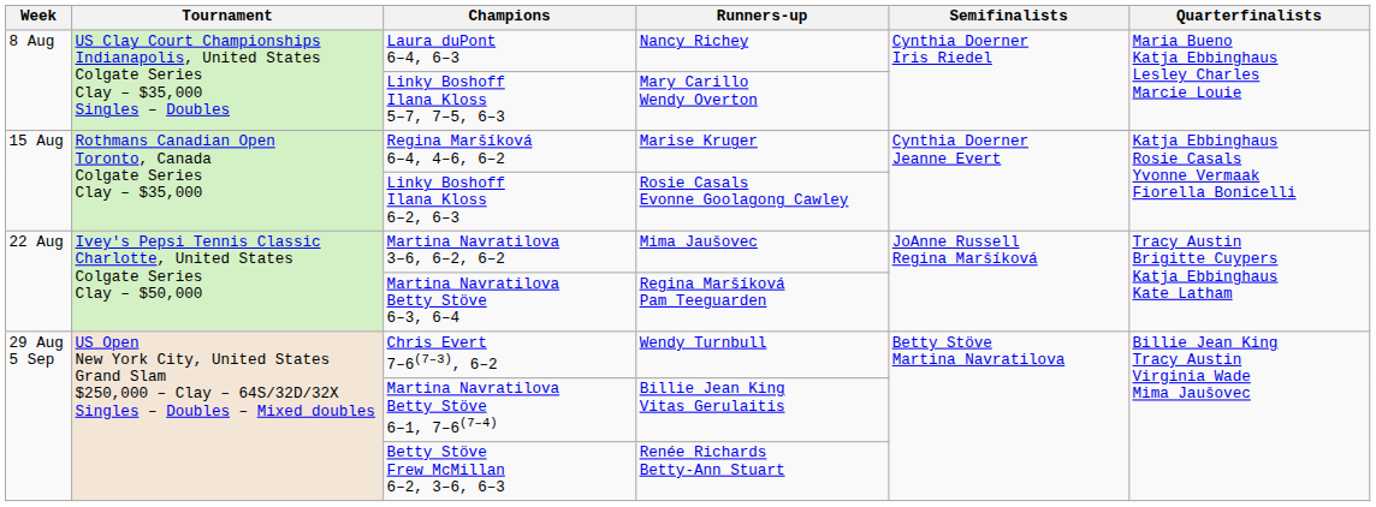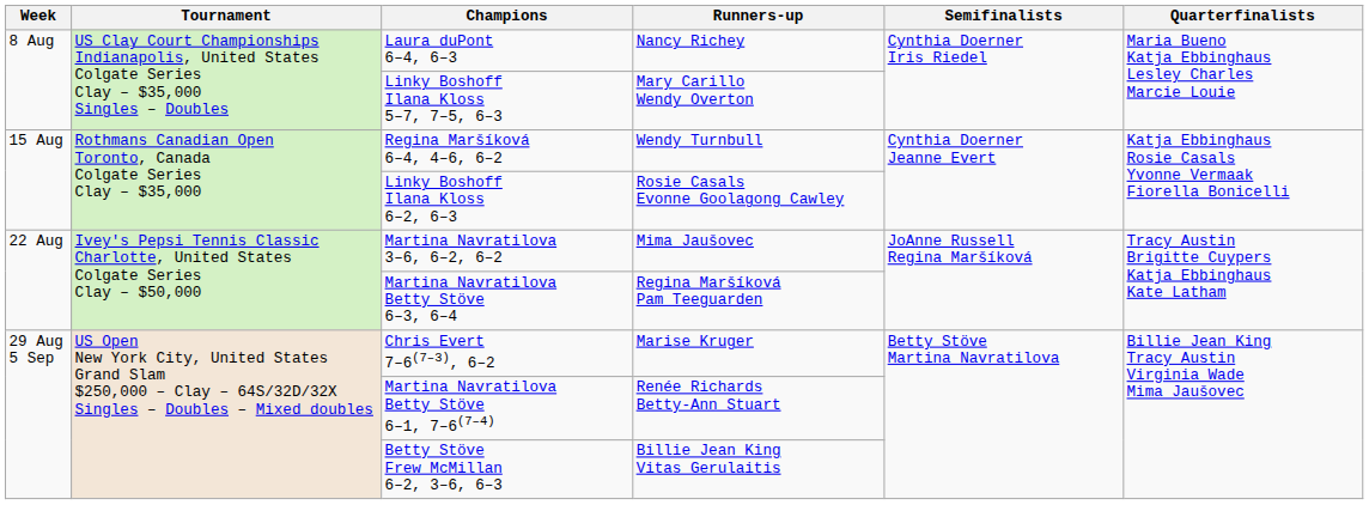Regina Maršíková 6–4, 4–6, 6–2 | Runners-up: Marise Kruger -> Wendy Turnbull
Chris Evert 7–6(7–3), 6–2 | Runners-up: Wendy Turnbull -> Marise Kruger
Martina Navratilova Betty Stöve 6–1, 7–6(7–4) | Runners-up: Billie Jean King Vitas Gerulaitis -> Renée Richards Betty-Ann Stuart
Betty Stöve Frew McMillan 6–2, 3–6, 6–3 | Runners-up: Renée Richards Betty-Ann Stuart -> Billie Jean King Vitas Gerulaitis
